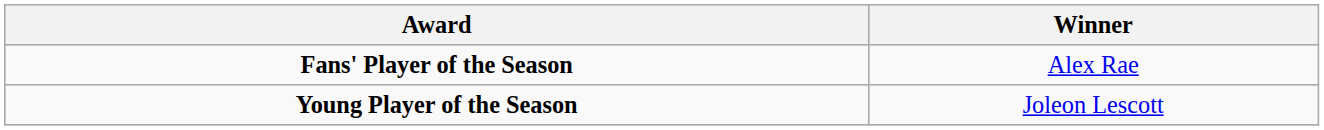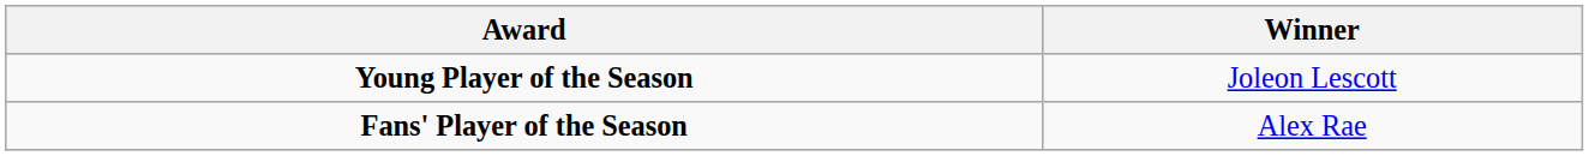rows swapped: Fans' Player of the Season <-> Young Player of the Season
